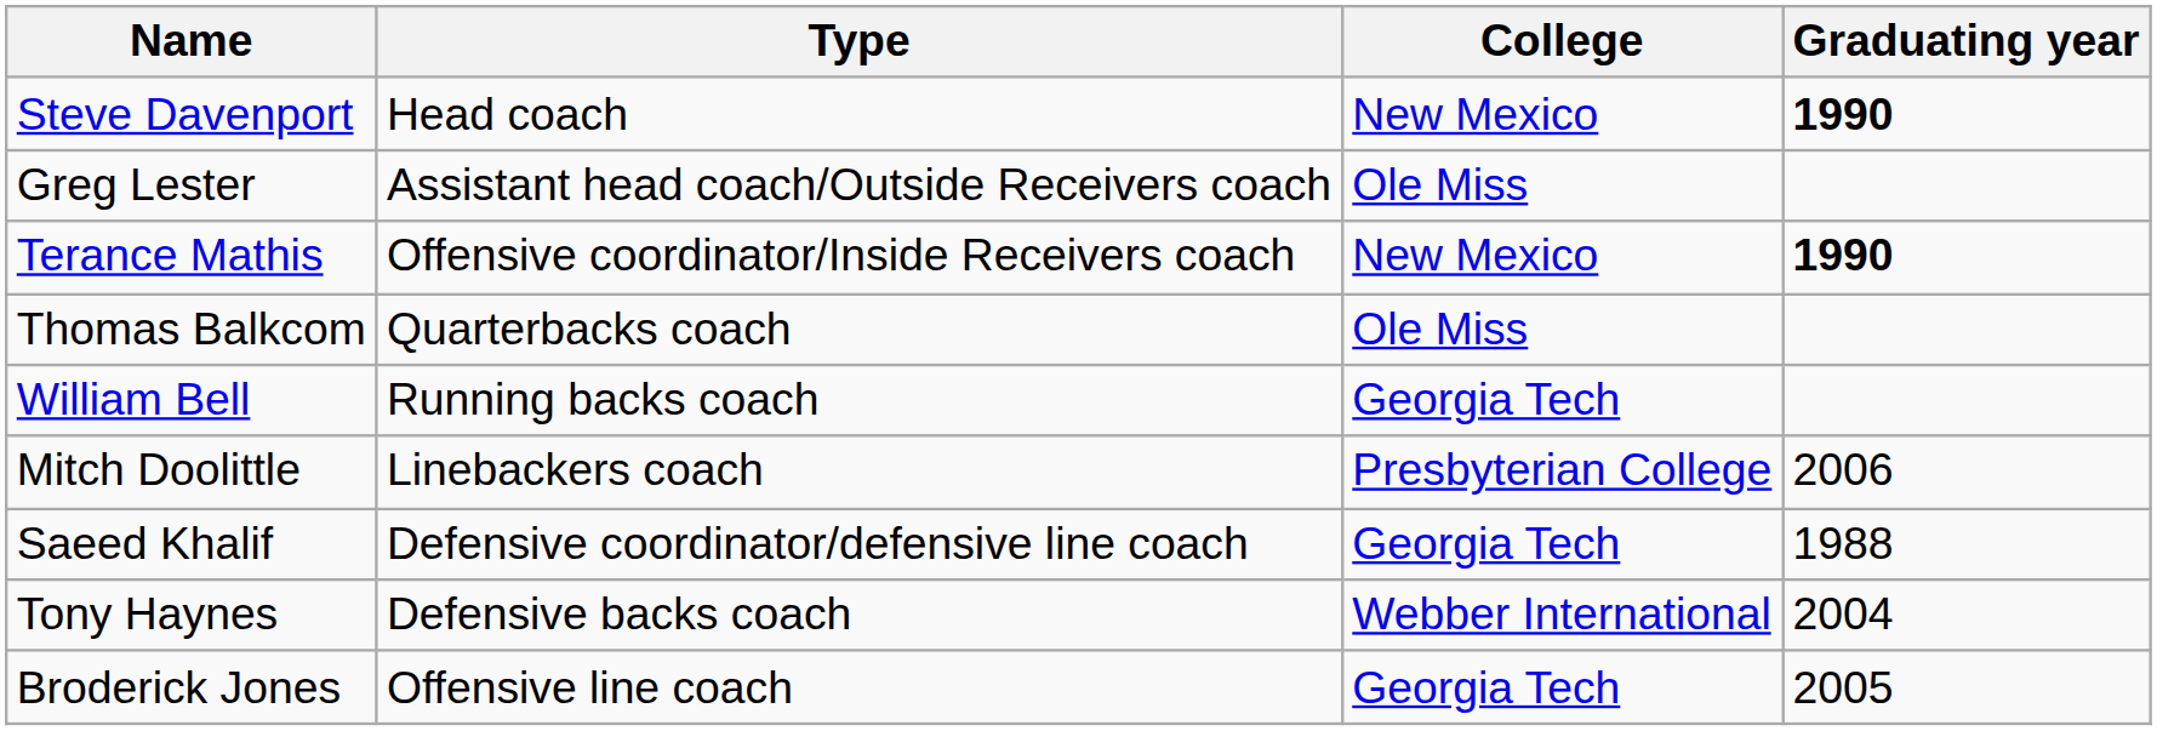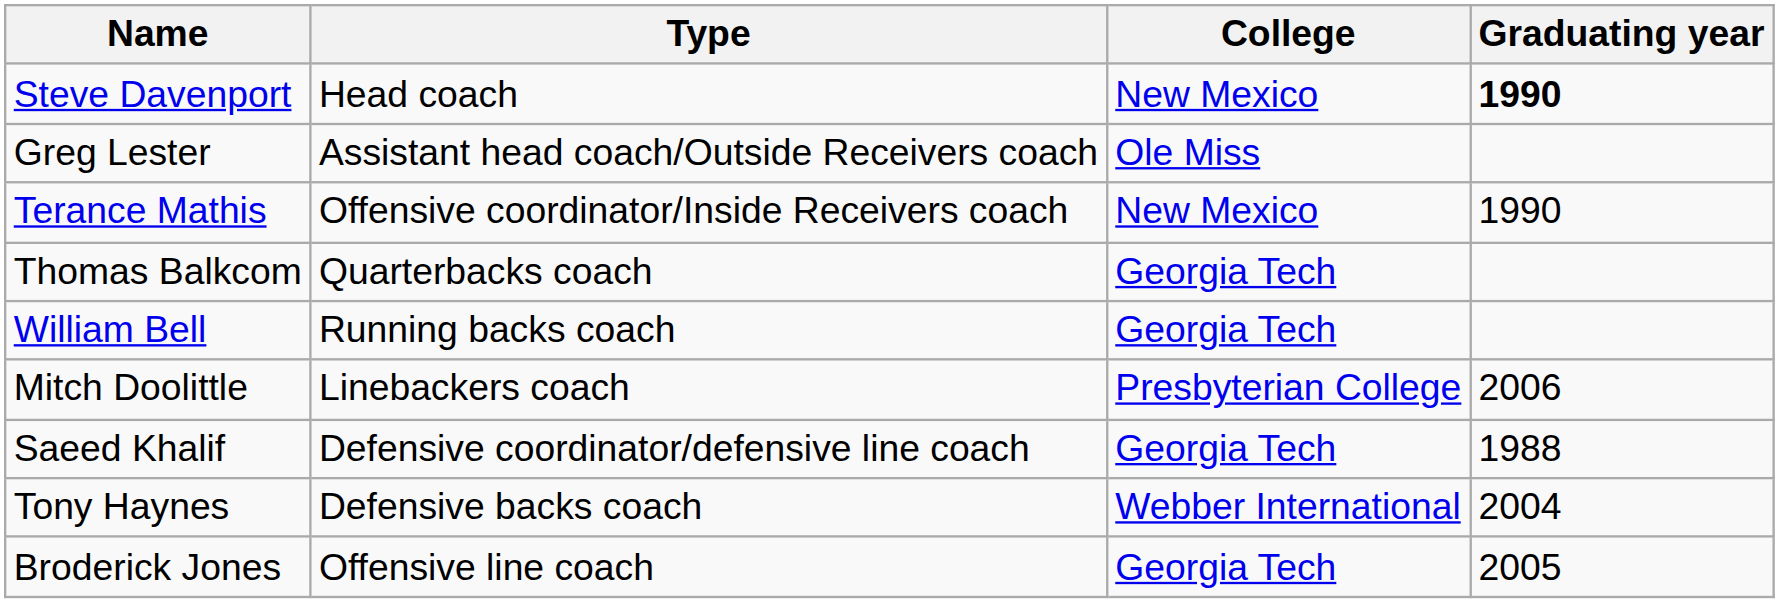Terance Mathis | Graduating year: bold -> normal
Thomas Balkcom | College: Ole Miss -> Georgia Tech
